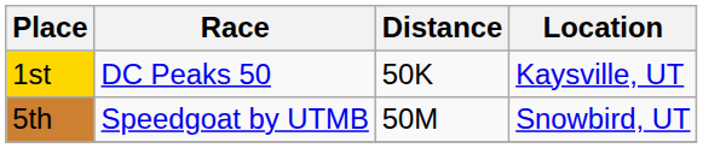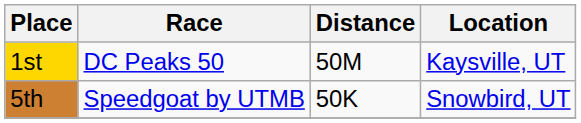1st | Distance: 50K -> 50M
5th | Distance: 50M -> 50K
